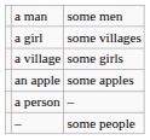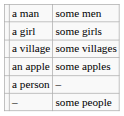a girl | column 3: some villages -> some girls
a village | column 3: some girls -> some villages
